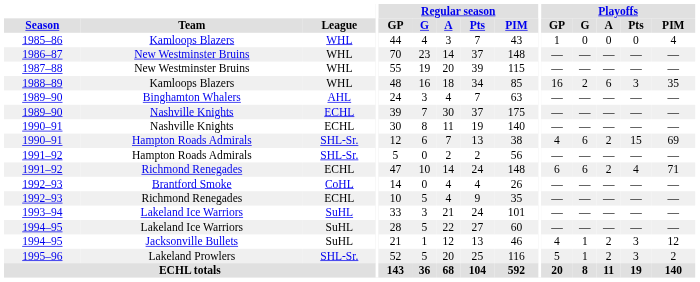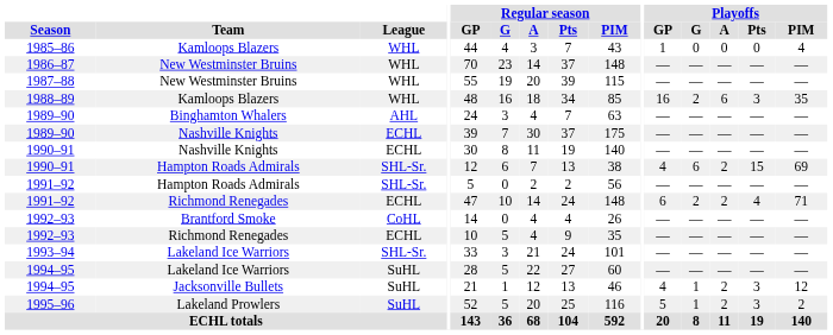1991–92 / Richmond Renegades | Playoffs / G: 6 -> 2
1993–94 | League: SuHL -> SHL-Sr.
1995–96 | League: SHL-Sr. -> SuHL
